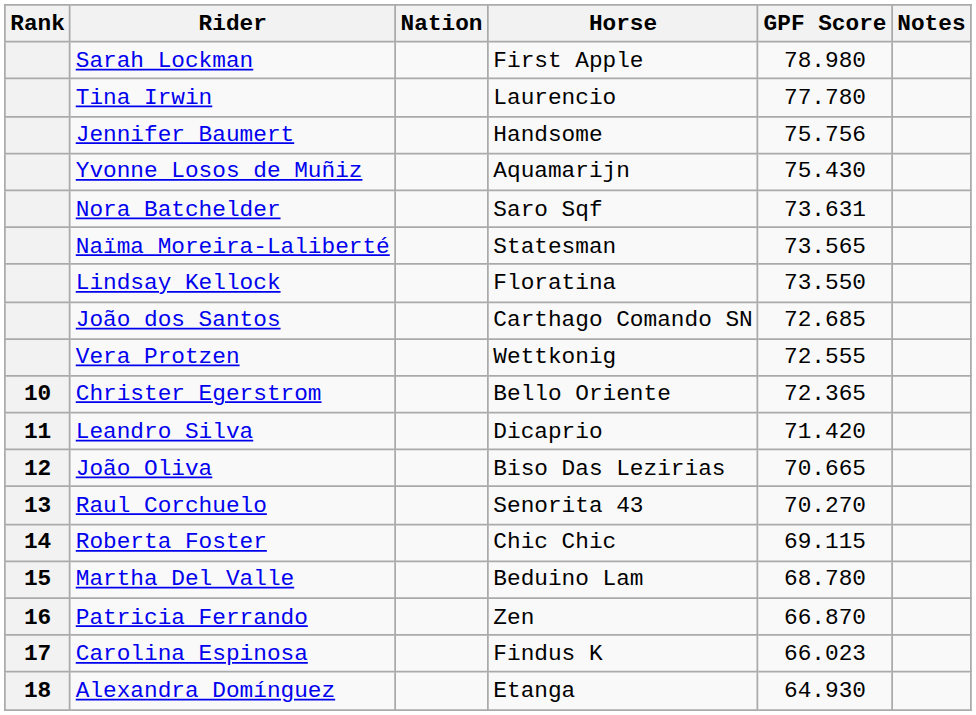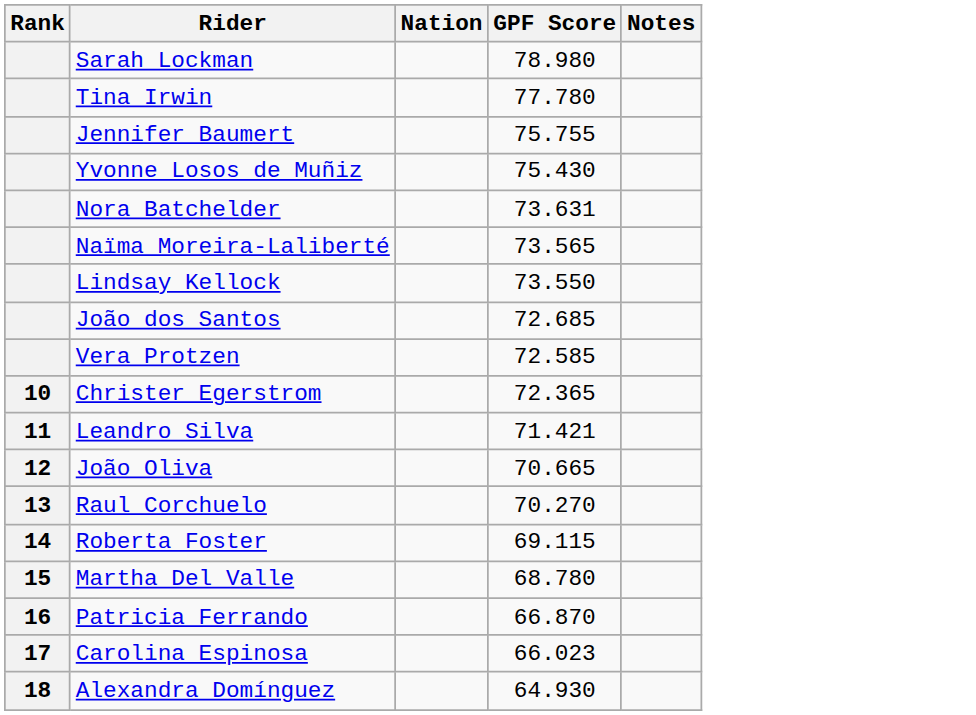- column: Horse | First Apple | Laurencio | Handsome | Aquamarijn | Saro Sqf | Statesman | Floratina | Carthago Comando SN | Wettkonig | Bello Oriente | Dicaprio | Biso Das Lezirias | Senorita 43 | Chic Chic | Beduino Lam | Zen | Findus K | Etanga
Jennifer Baumert | GPF Score: 75.756 -> 75.755
Vera Protzen | GPF Score: 72.555 -> 72.585
Leandro Silva | GPF Score: 71.420 -> 71.421
